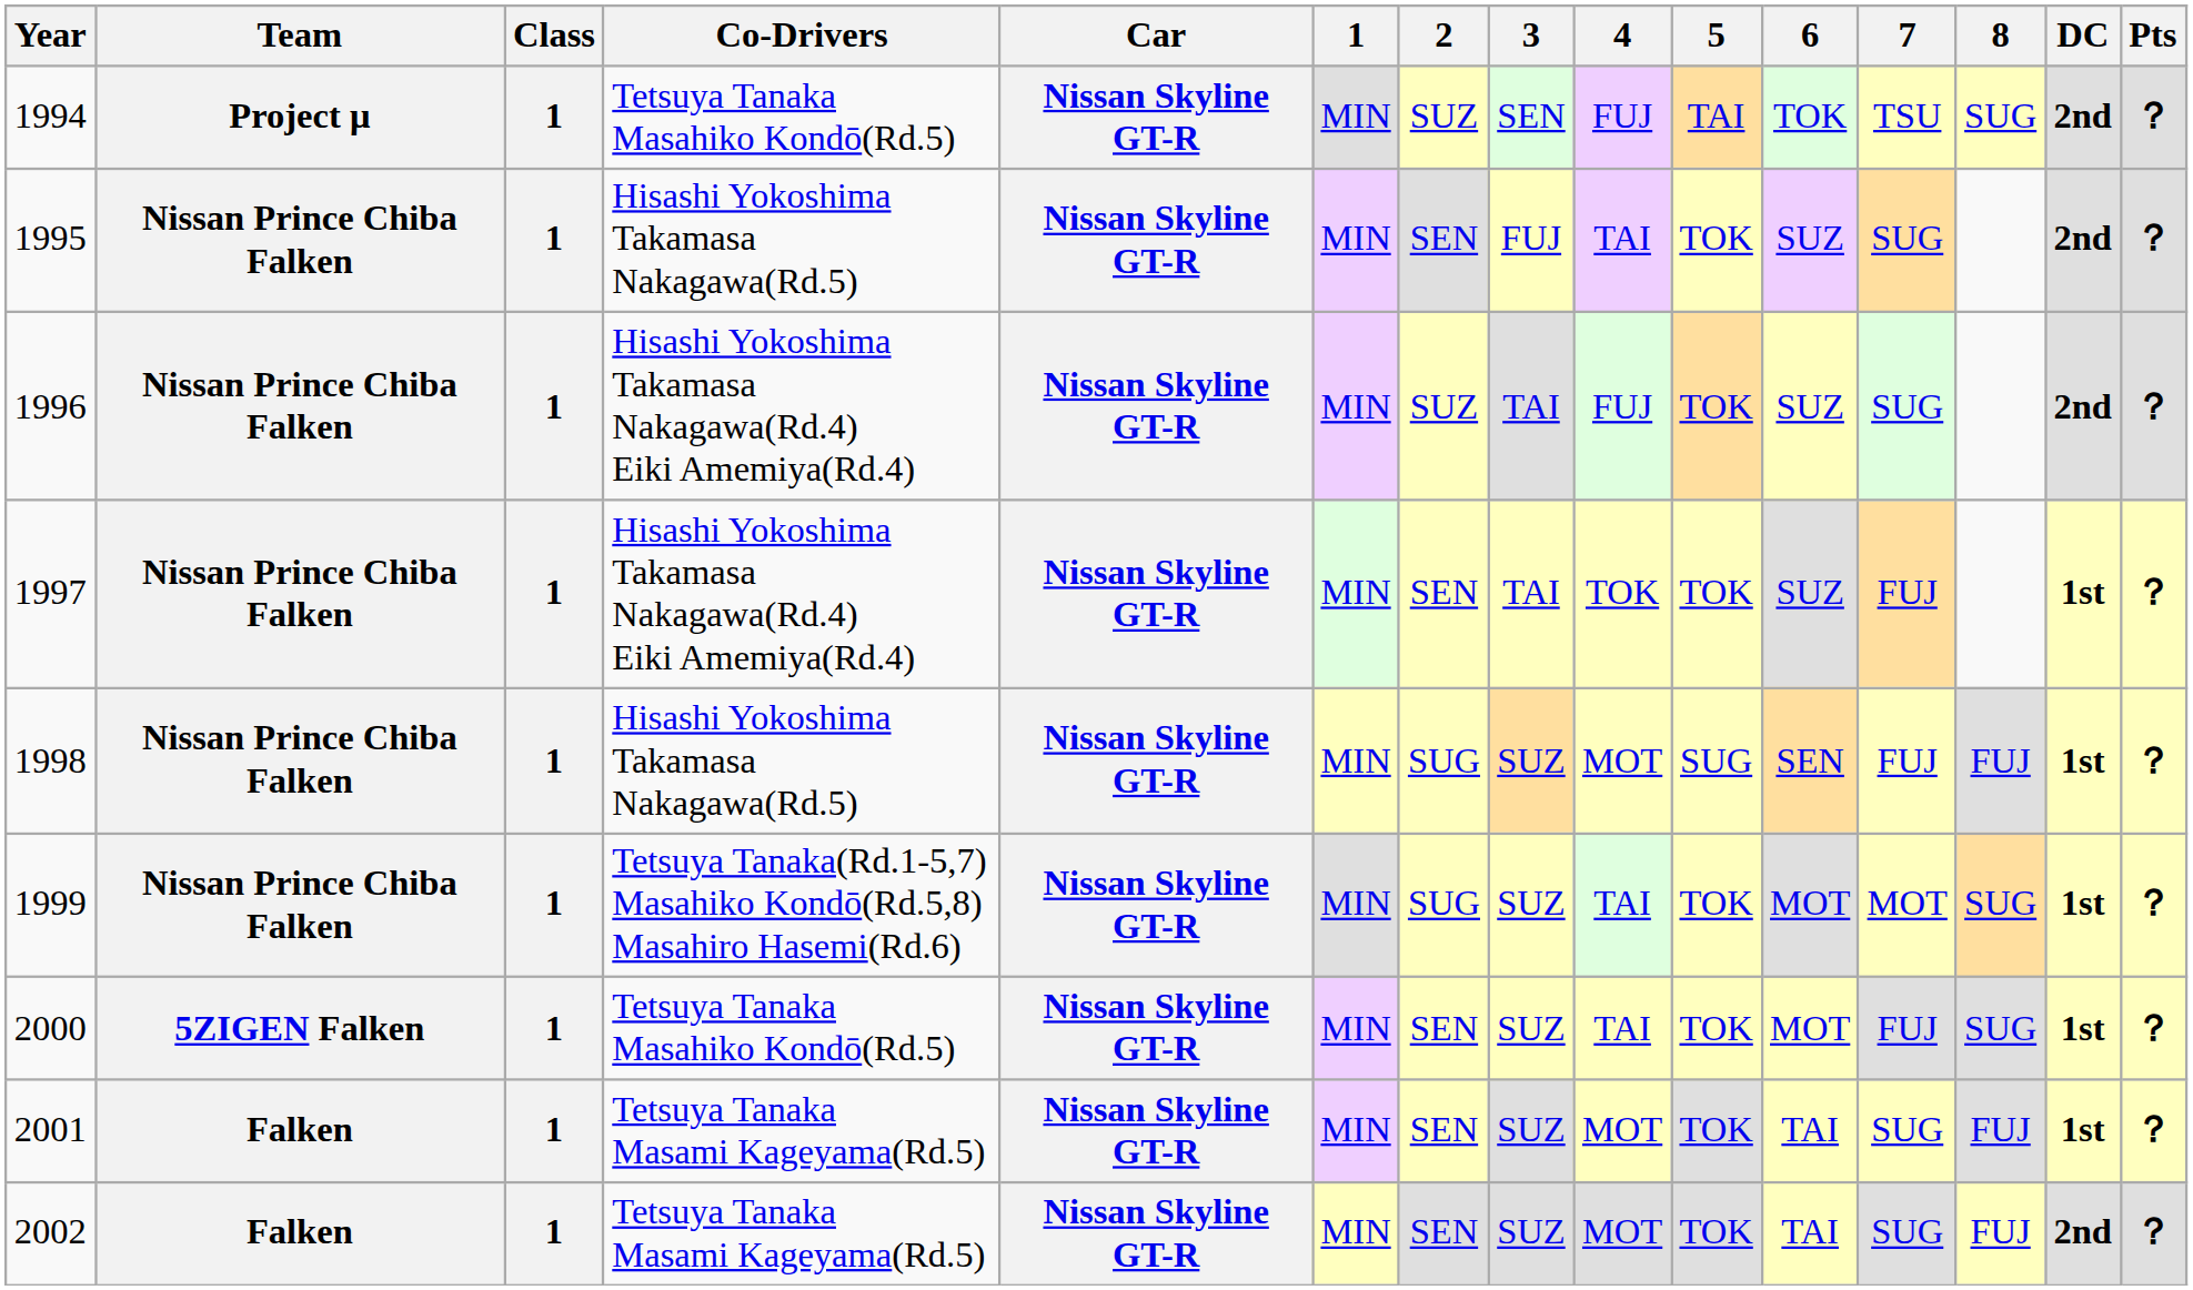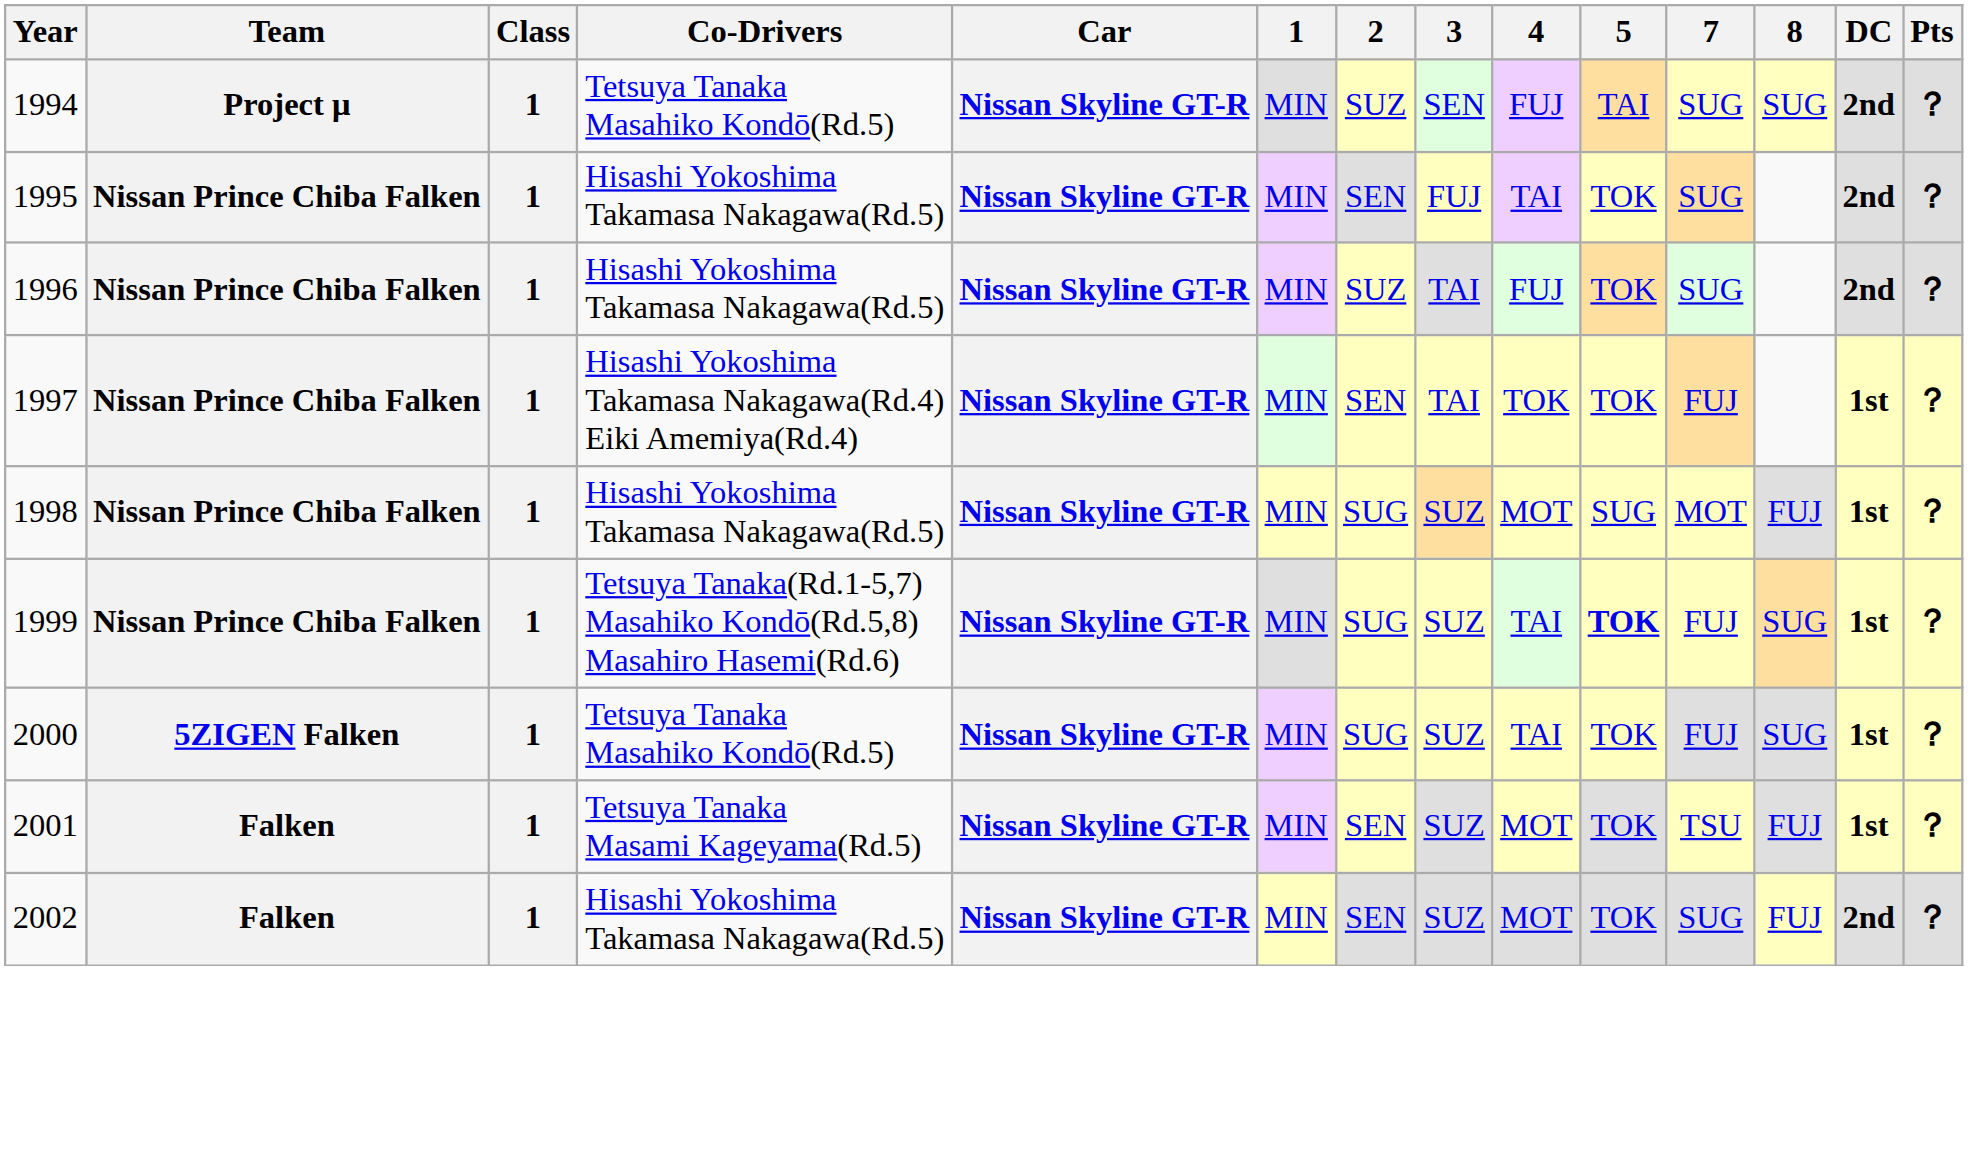- column: 6 | TOK | SUZ | SUZ | SUZ | SEN | MOT | MOT | TAI | TAI
1994 | 7: TSU -> SUG
1996 | Co-Drivers: Hisashi Yokoshima Takamasa Nakagawa(Rd.4) Eiki Amemiya(Rd.4) -> Hisashi Yokoshima Takamasa Nakagawa(Rd.5)
1998 | 7: FUJ -> MOT
1999 | 5: normal -> bold
1999 | 7: MOT -> FUJ
2000 | 2: SEN -> SUG
2001 | 7: SUG -> TSU
2002 | Co-Drivers: Tetsuya Tanaka Masami Kageyama(Rd.5) -> Hisashi Yokoshima Takamasa Nakagawa(Rd.5)
